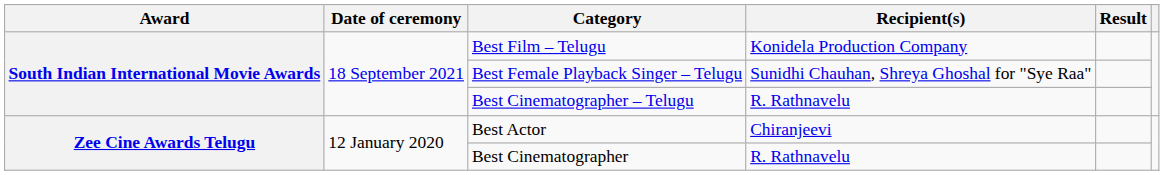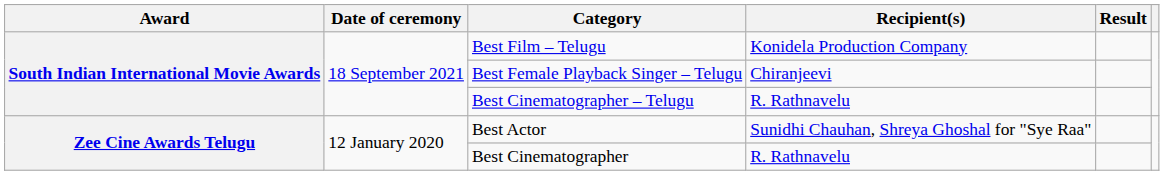Best Female Playback Singer – Telugu | Recipient(s): Sunidhi Chauhan, Shreya Ghoshal for "Sye Raa" -> Chiranjeevi
Best Actor | Recipient(s): Chiranjeevi -> Sunidhi Chauhan, Shreya Ghoshal for "Sye Raa"
